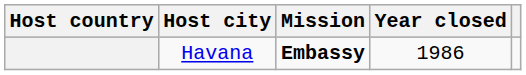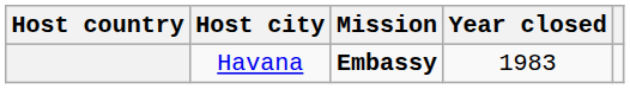Havana | Year closed: 1986 -> 1983
